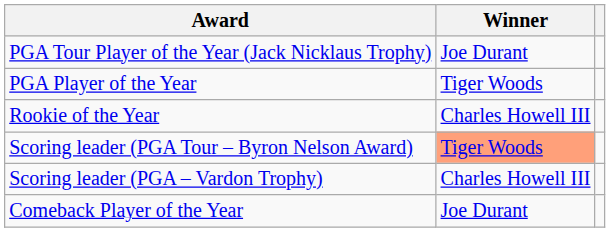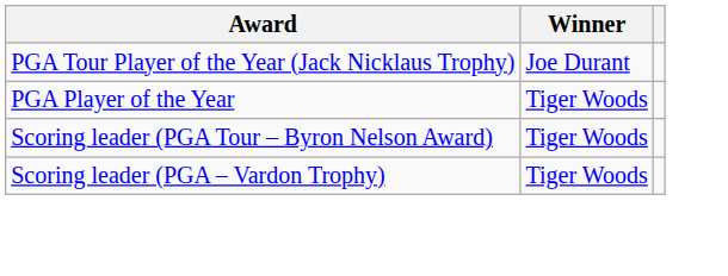- row: Rookie of the Year | Charles Howell III
Scoring leader (PGA Tour – Byron Nelson Award) | Winner: lightsalmon background -> no background
Scoring leader (PGA – Vardon Trophy) | Winner: Charles Howell III -> Tiger Woods
- row: Comeback Player of the Year | Joe Durant
